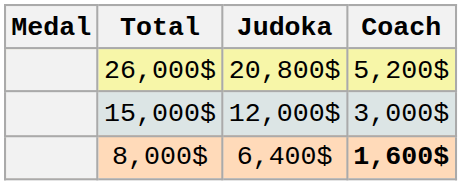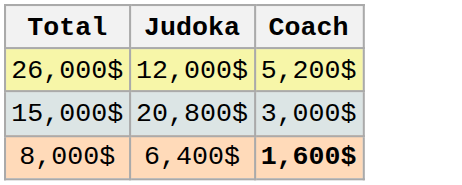- column: Medal
26,000$ | Judoka: 20,800$ -> 12,000$
15,000$ | Judoka: 12,000$ -> 20,800$
